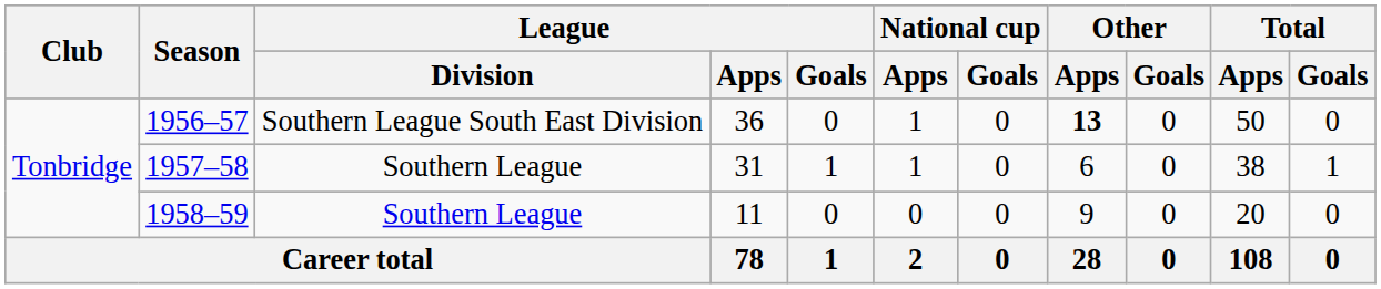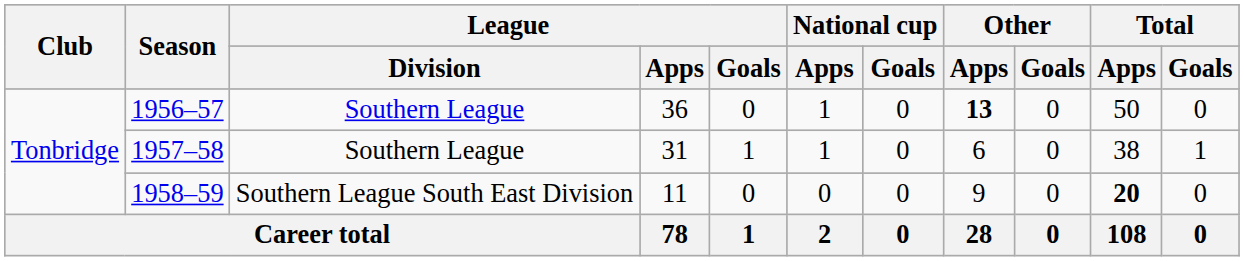1956–57 | League / Division: Southern League South East Division -> Southern League
1958–59 | League / Division: Southern League -> Southern League South East Division
1958–59 | Total / Apps: normal -> bold
